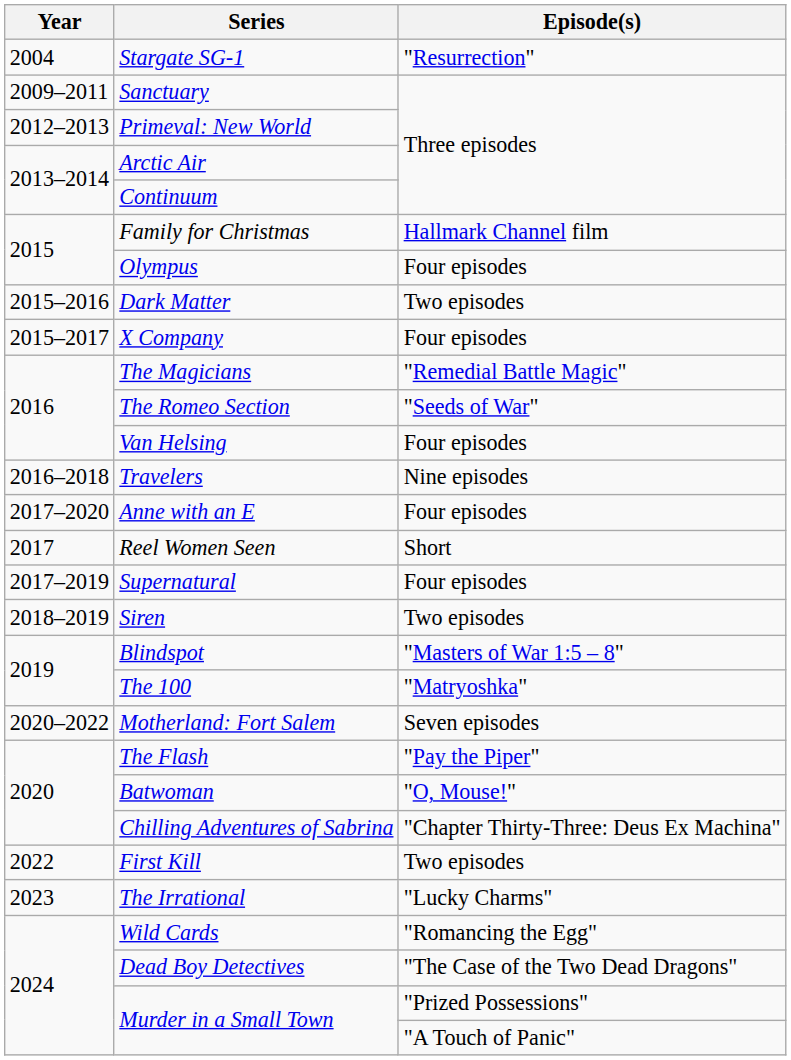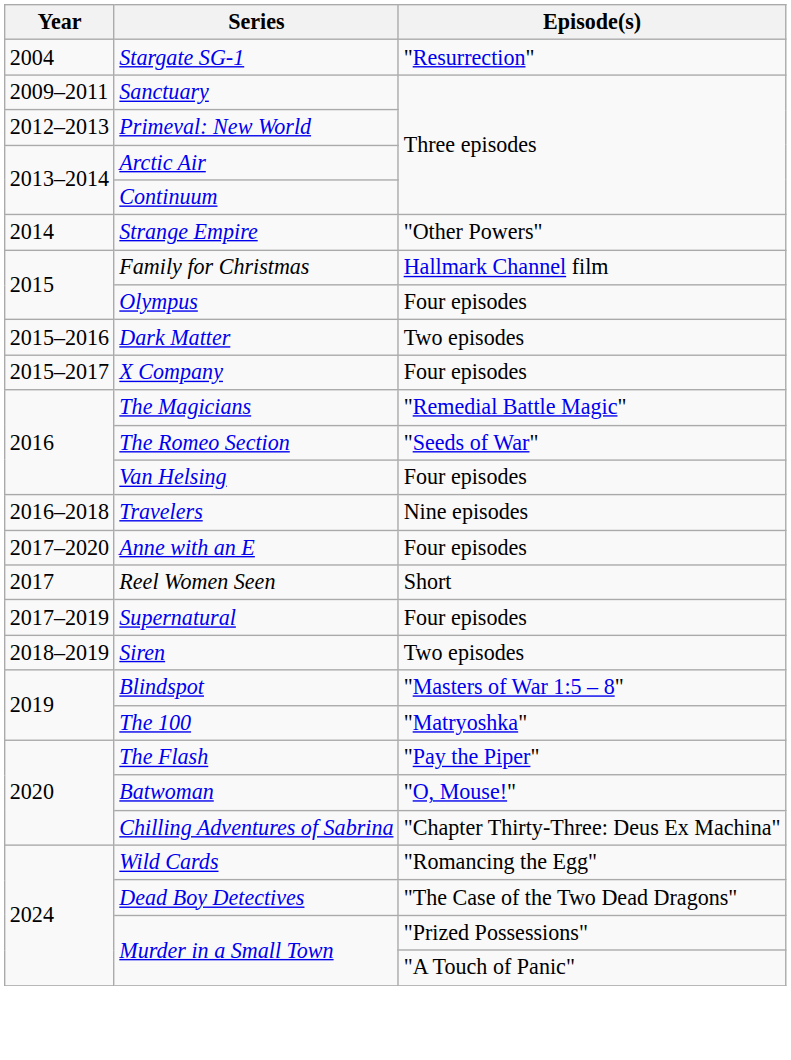+ row: 2014 | Strange Empire | "Other Powers"
- row: 2020–2022 | Motherland: Fort Salem | Seven episodes
- row: 2022 | First Kill | Two episodes
- row: 2023 | The Irrational | "Lucky Charms"
